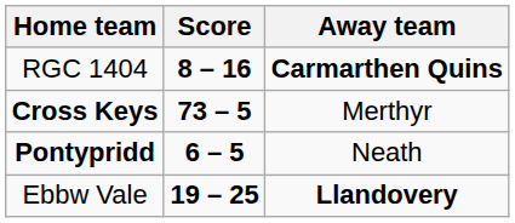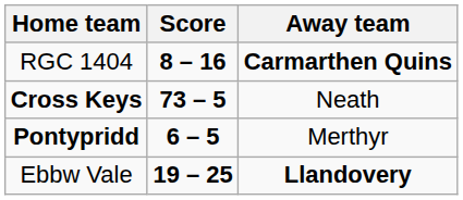Cross Keys | Away team: Merthyr -> Neath
Pontypridd | Away team: Neath -> Merthyr
